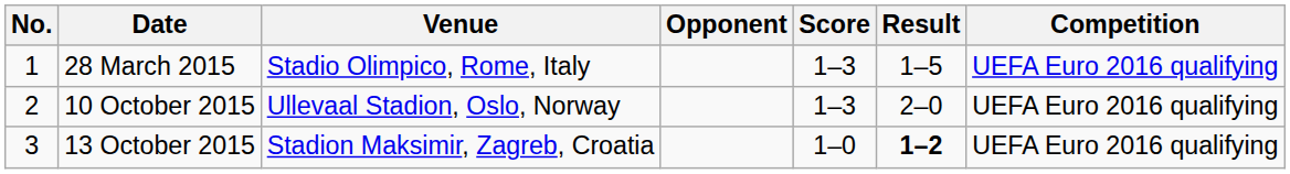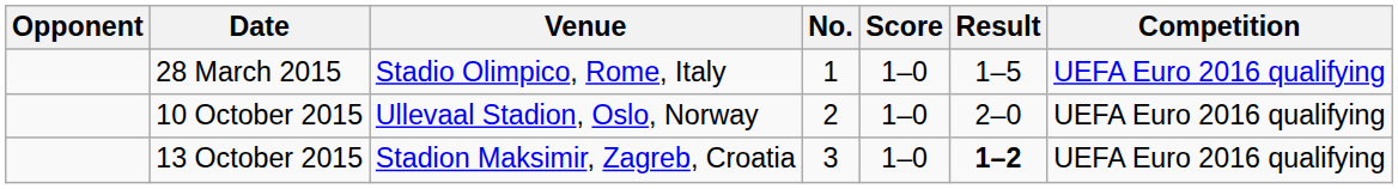columns swapped: No. <-> Opponent
28 March 2015 | Score: 1–3 -> 1–0
10 October 2015 | Score: 1–3 -> 1–0
